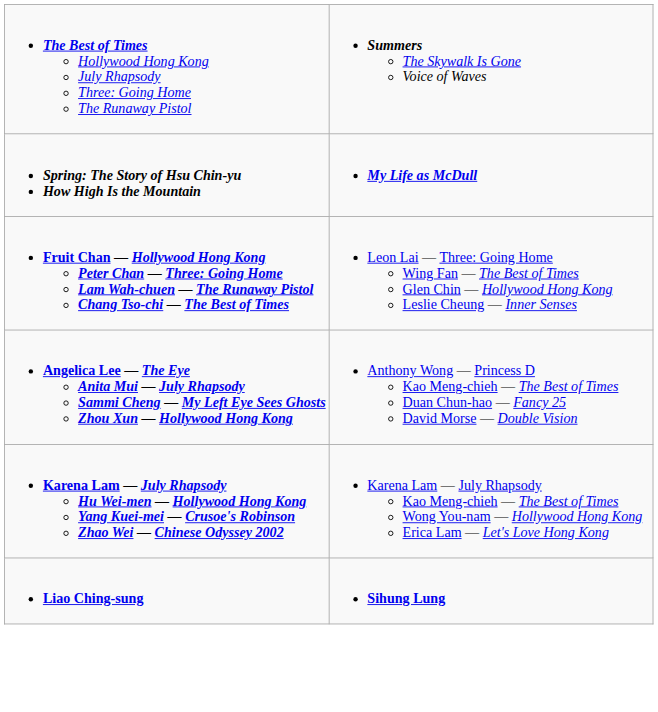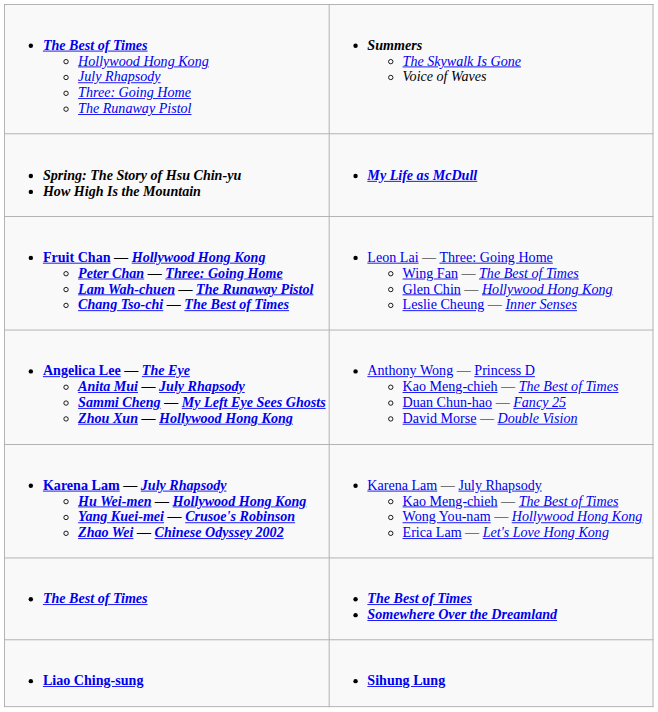+ row: The Best of Times | The Best of Times Somewhere Over the Dreamland
